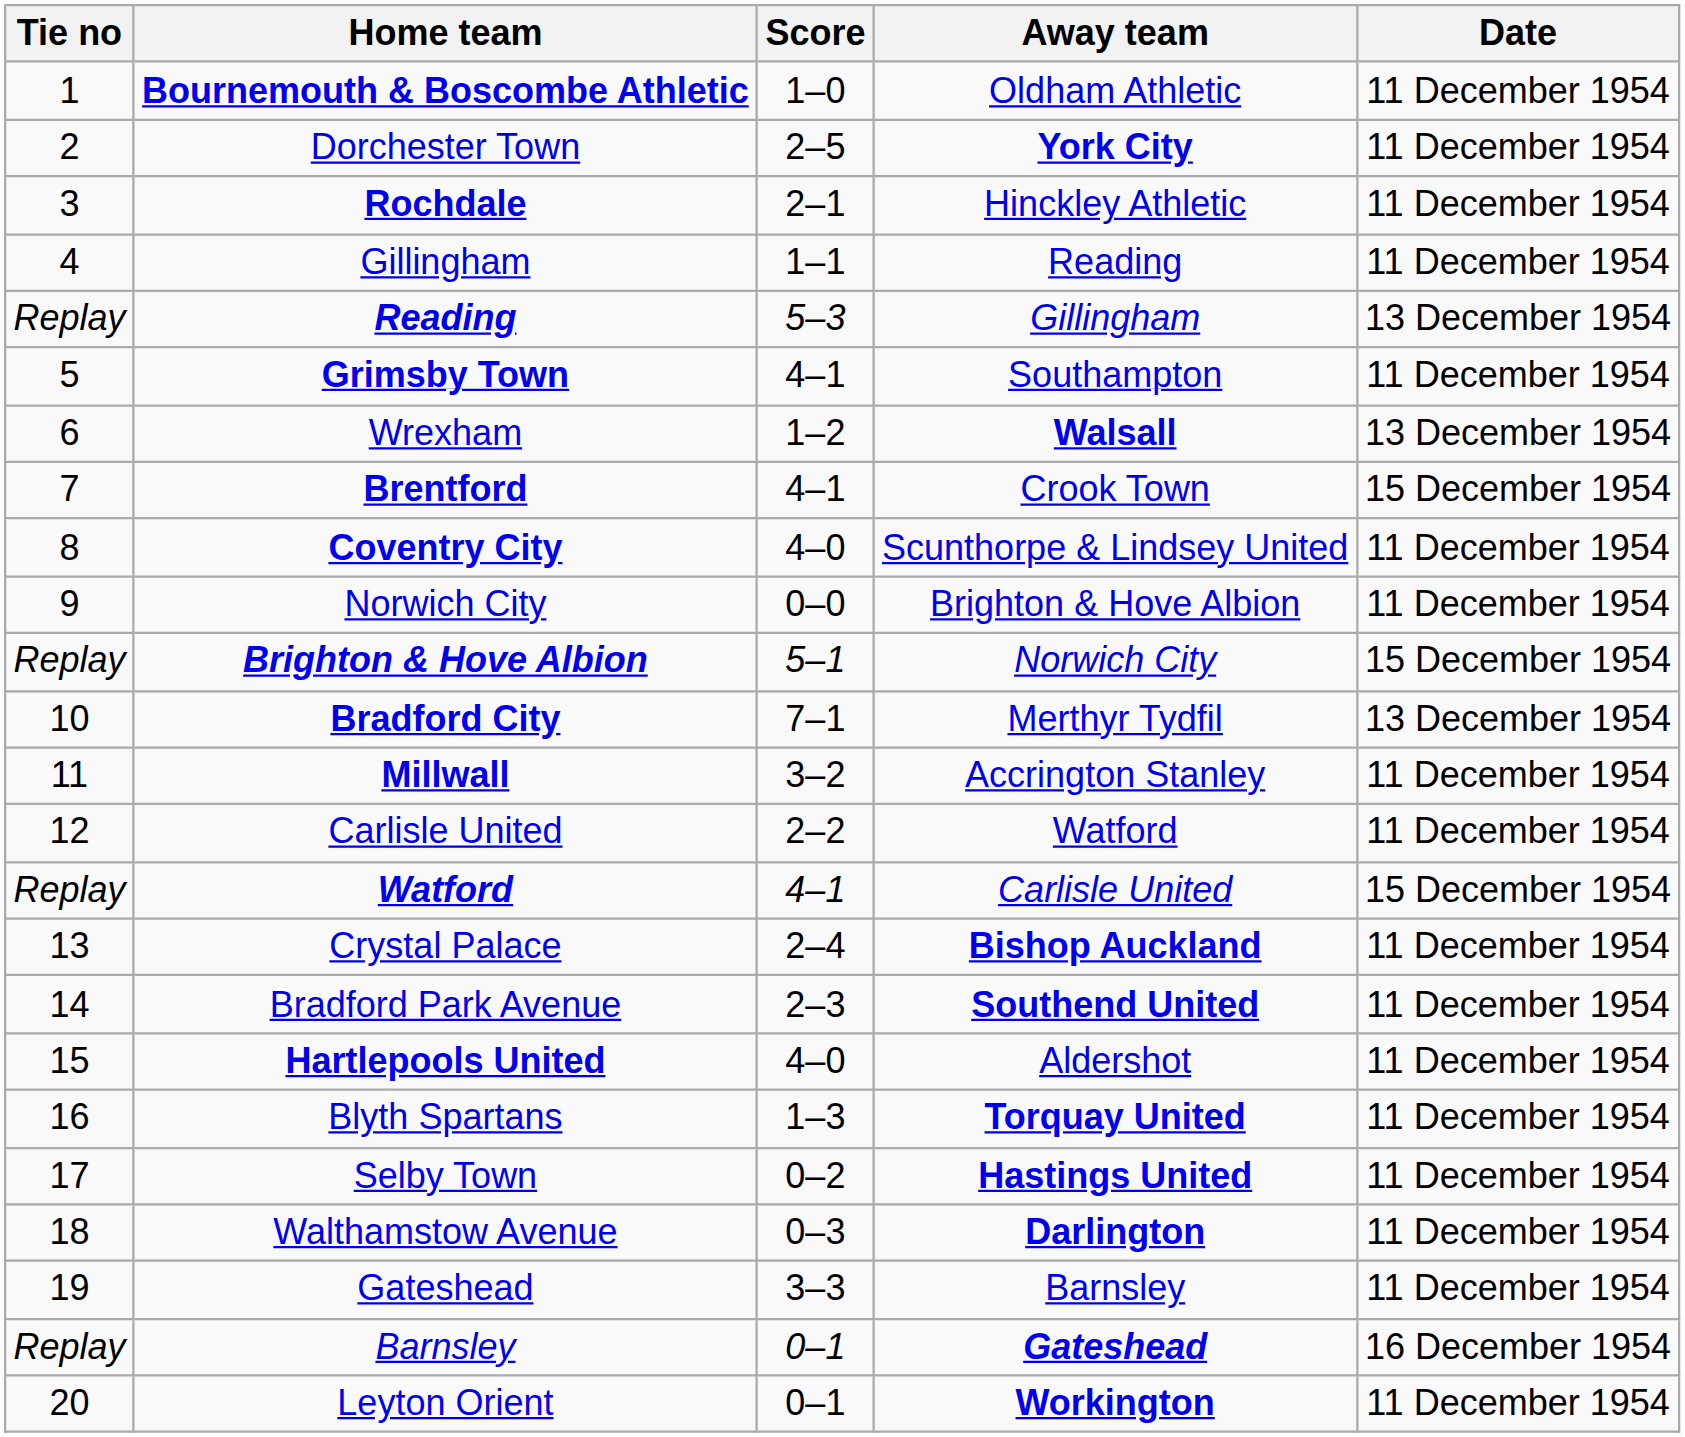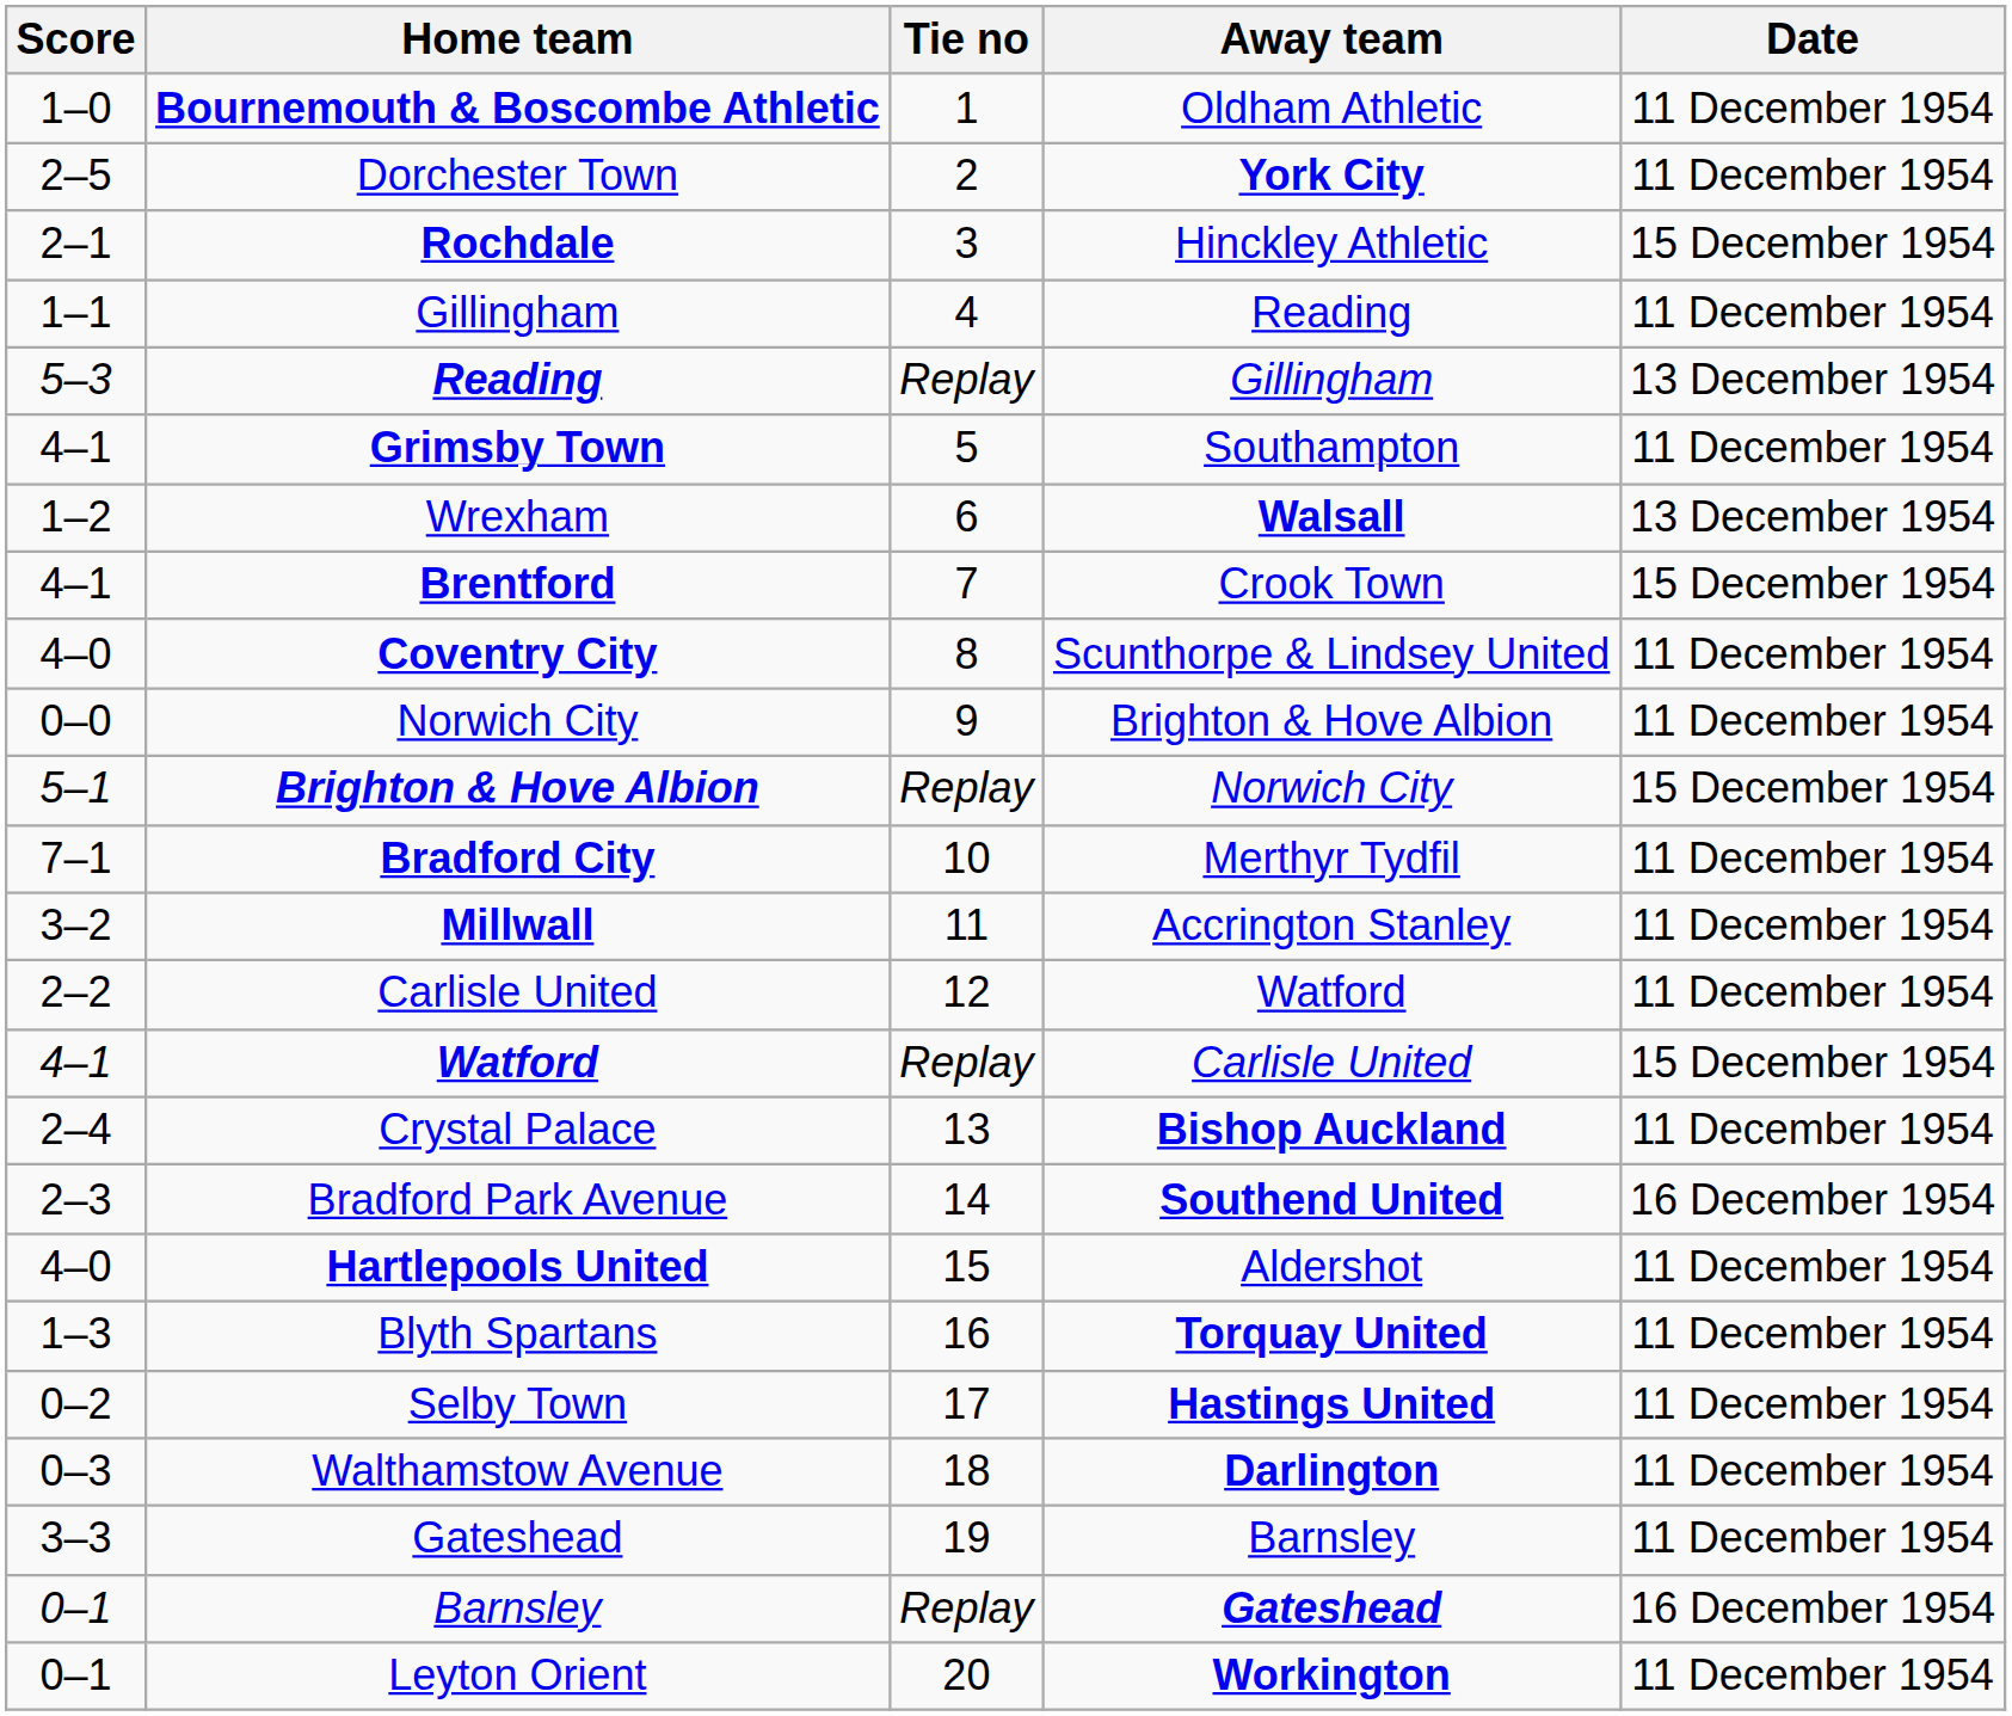columns swapped: Tie no <-> Score
Rochdale | Date: 11 December 1954 -> 15 December 1954
Bradford City | Date: 13 December 1954 -> 11 December 1954
Bradford Park Avenue | Date: 11 December 1954 -> 16 December 1954
